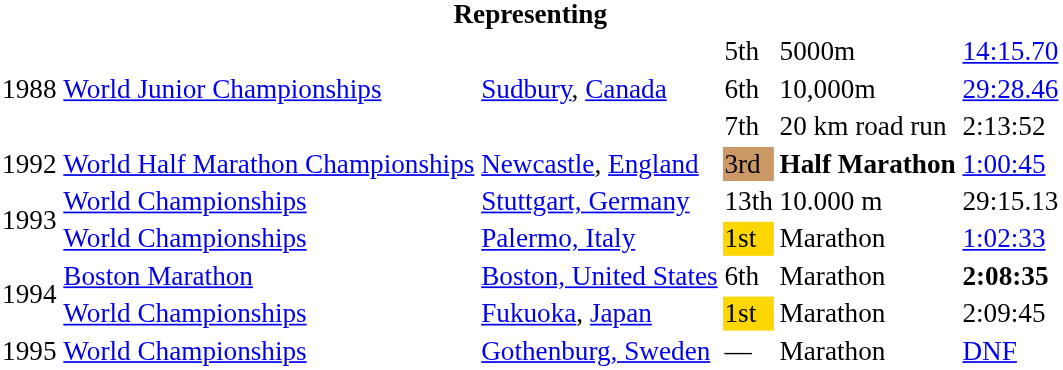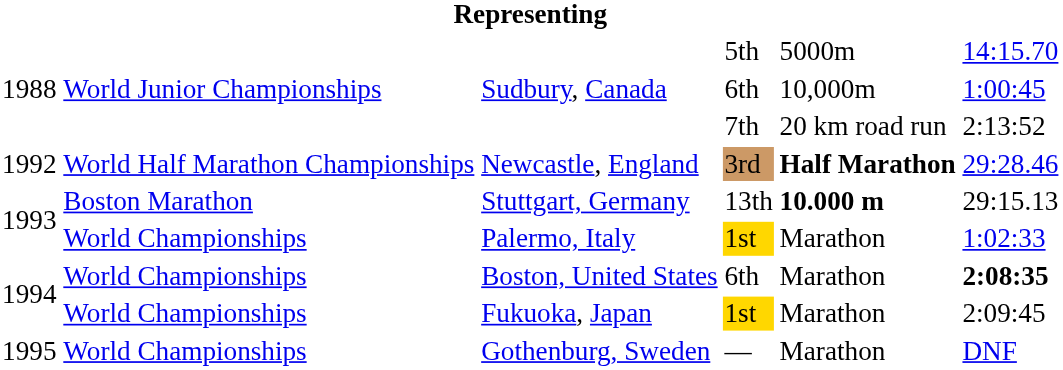Sudbury, Canada / 6th | column 6: 29:28.46 -> 1:00:45
Newcastle, England | column 6: 1:00:45 -> 29:28.46
Stuttgart, Germany | column 2: World Championships -> Boston Marathon
Stuttgart, Germany | column 5: normal -> bold
Boston, United States | column 2: Boston Marathon -> World Championships
